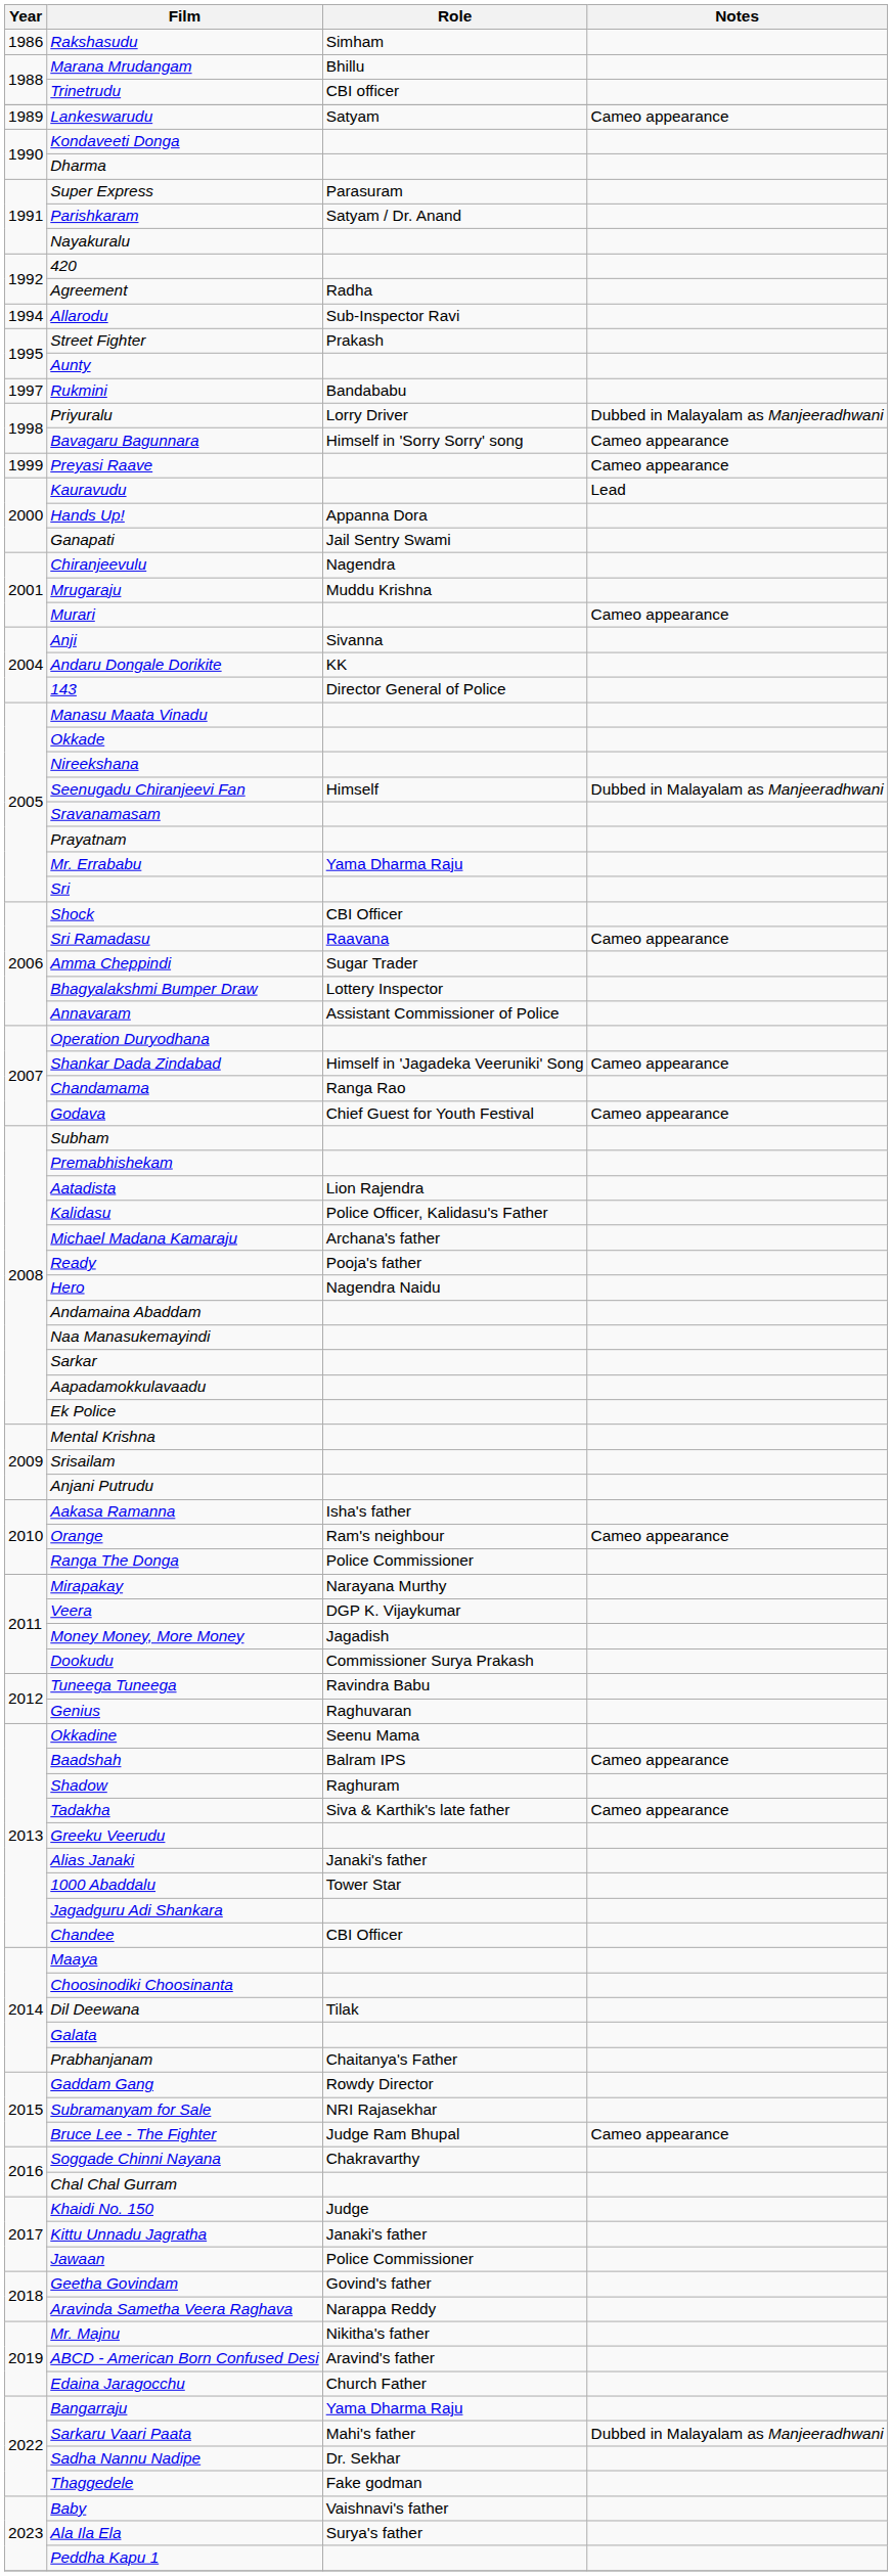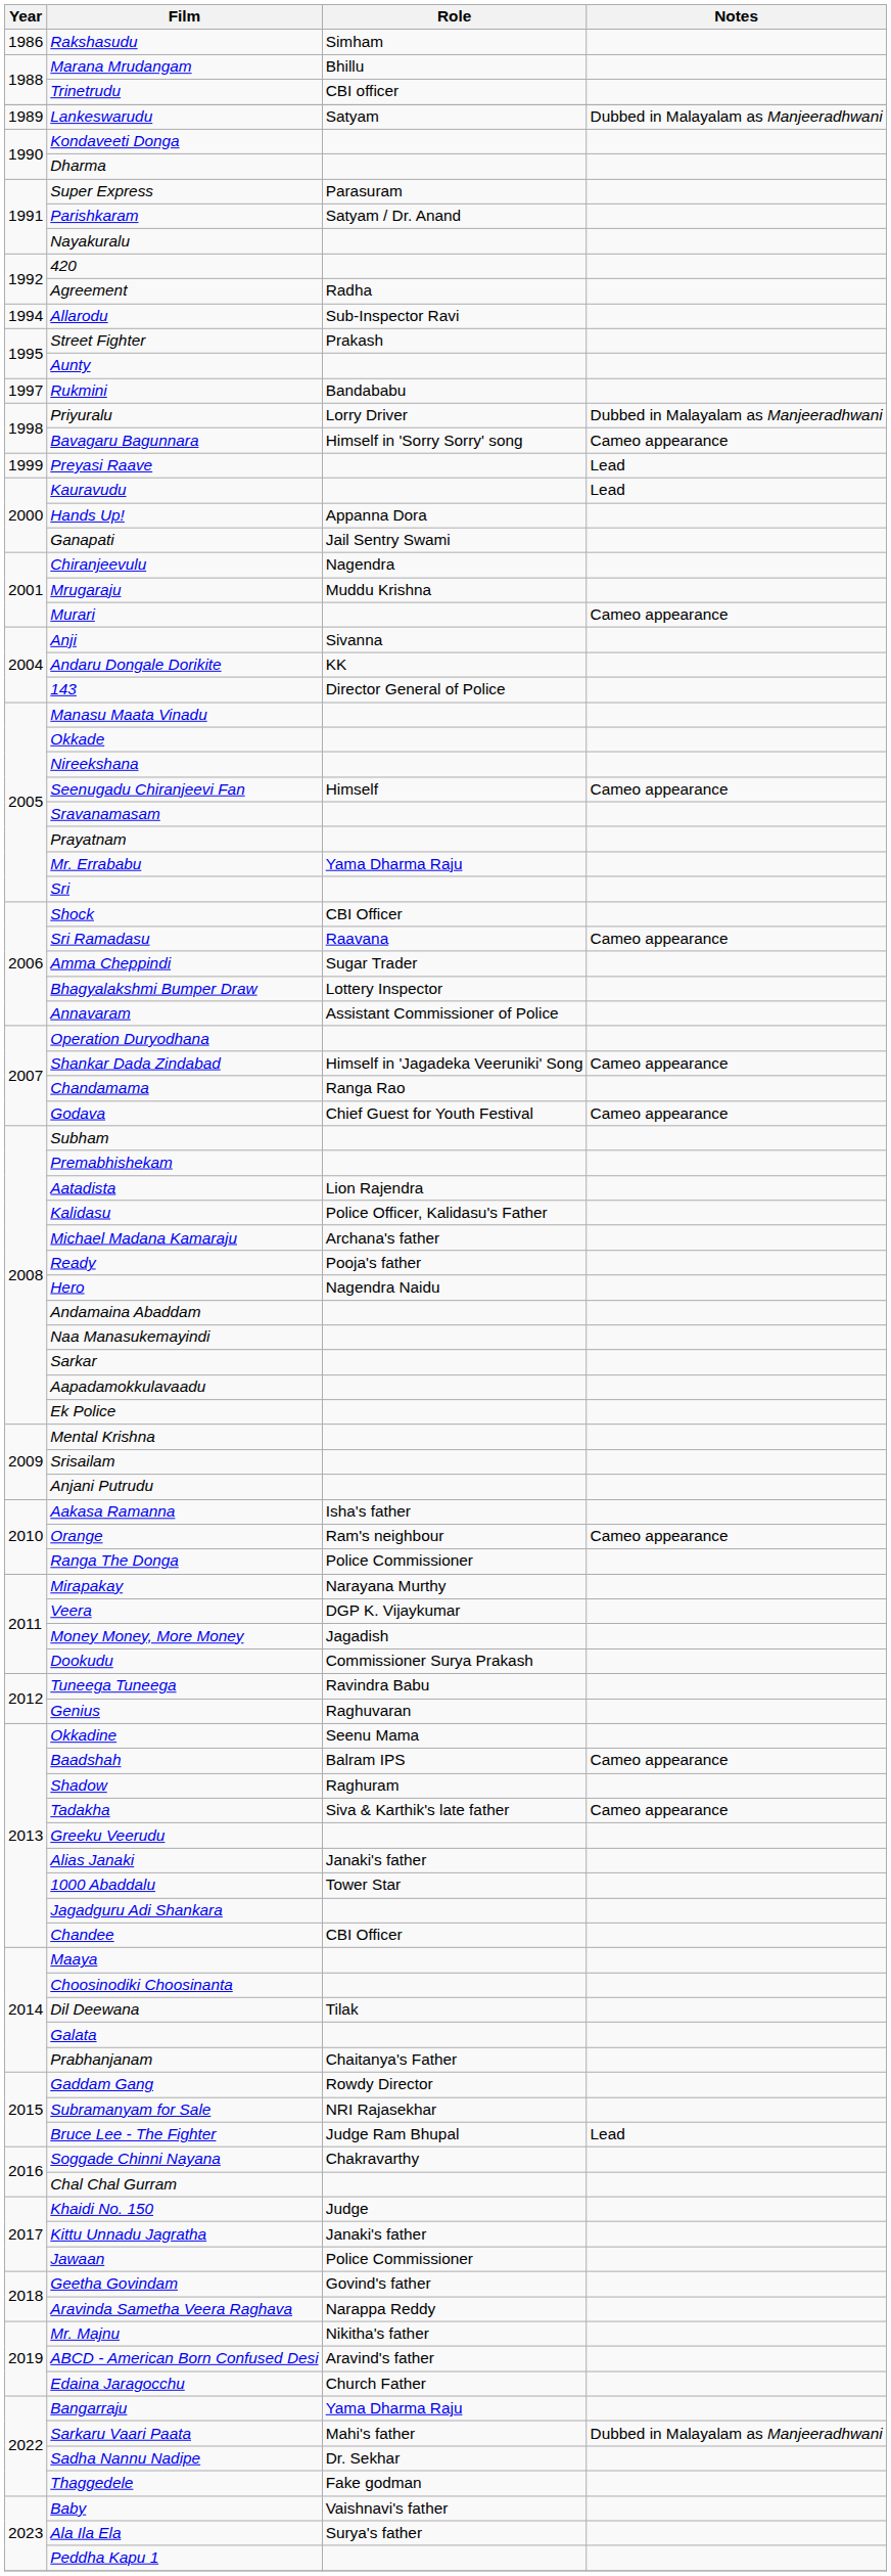Lankeswarudu | Notes: Cameo appearance -> Dubbed in Malayalam as Manjeeradhwani
Preyasi Raave | Notes: Cameo appearance -> Lead
Seenugadu Chiranjeevi Fan | Notes: Dubbed in Malayalam as Manjeeradhwani -> Cameo appearance
Bruce Lee - The Fighter | Notes: Cameo appearance -> Lead
